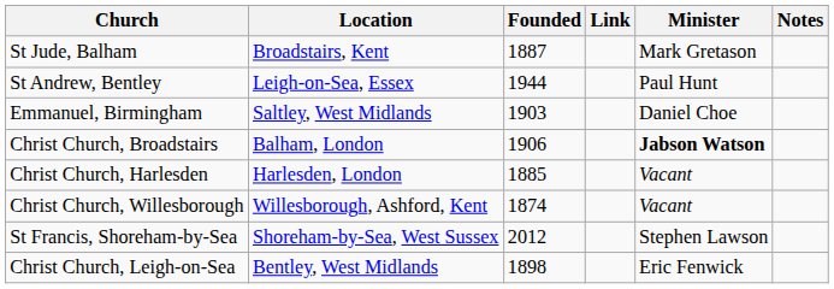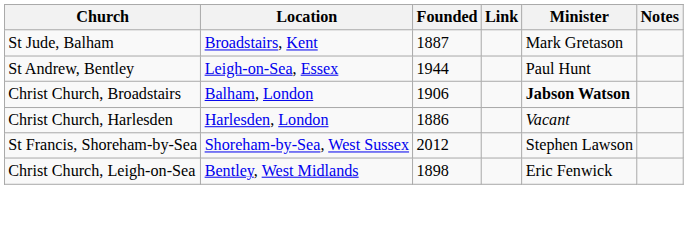- row: Emmanuel, Birmingham | Saltley, West Midlands | 1903 | Daniel Choe
Christ Church, Harlesden | Founded: 1885 -> 1886
- row: Christ Church, Willesborough | Willesborough, Ashford, Kent | 1874 | Vacant
